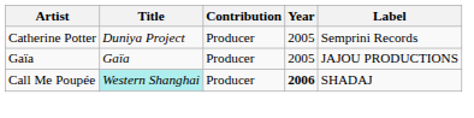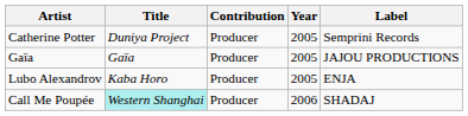+ row: Lubo Alexandrov | Kaba Horo | Producer | 2005 | ENJA
Call Me Poupée | Year: bold -> normal
